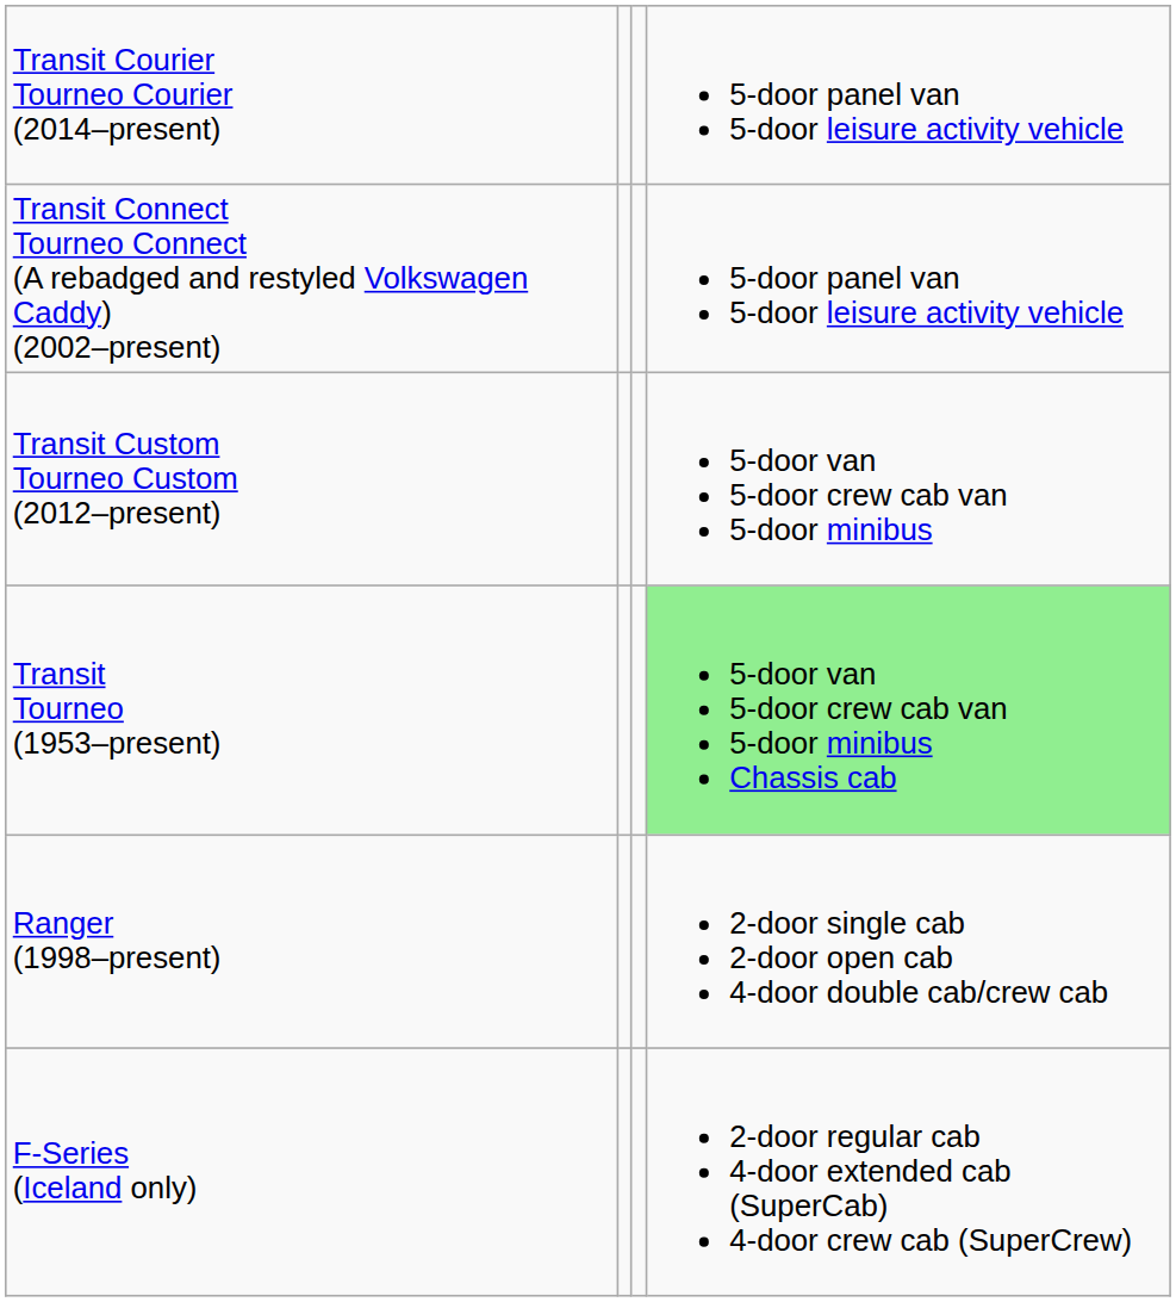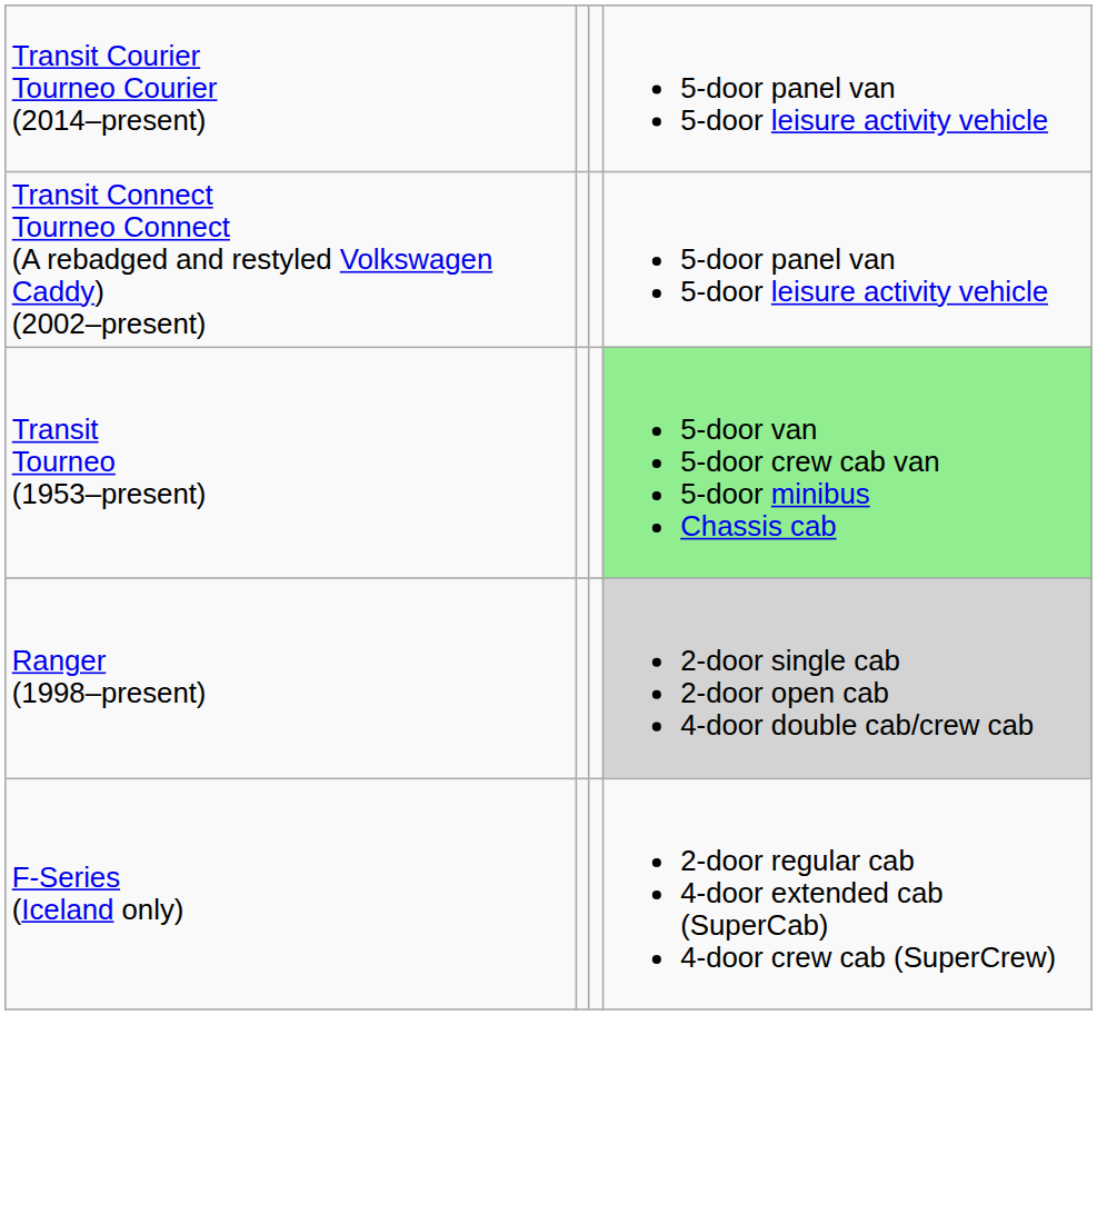- row: Transit Custom Tourneo Custom (2012–present) | 5-door van 5-door crew cab van 5-door minibus
Ranger (1998–present) | column 4: no background -> lightgrey background
